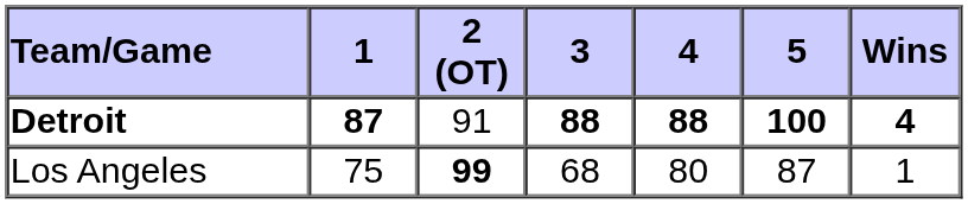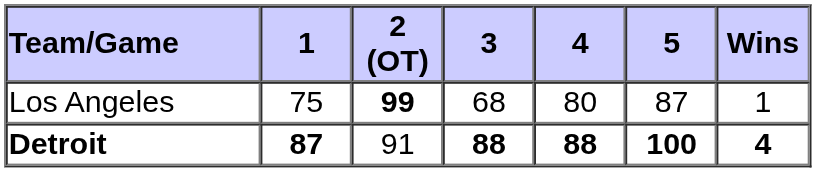rows swapped: Los Angeles <-> Detroit
